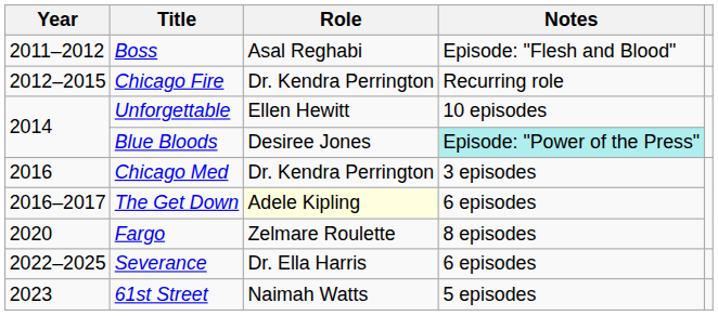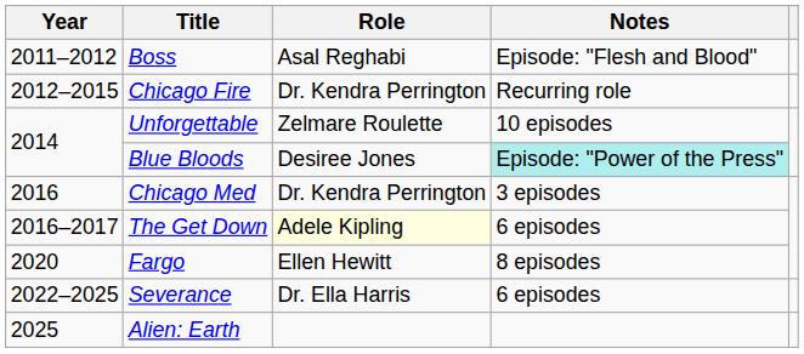Unforgettable | Role: Ellen Hewitt -> Zelmare Roulette
Fargo | Role: Zelmare Roulette -> Ellen Hewitt
- row: 2023 | 61st Street | Naimah Watts | 5 episodes
+ row: 2025 | Alien: Earth
